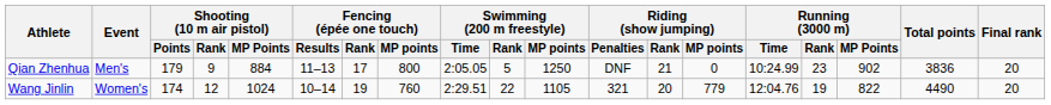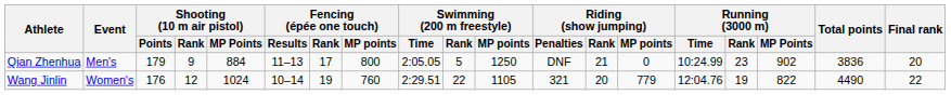Wang Jinlin | Shooting (10 m air pistol) / Points: 174 -> 176
Wang Jinlin | Final rank: 20 -> 22
